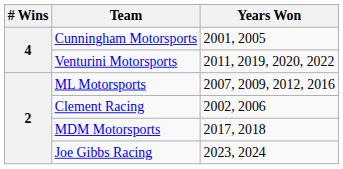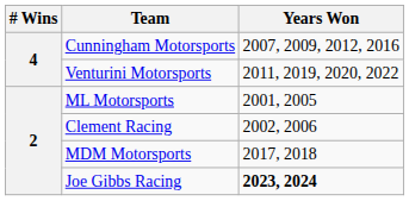Cunningham Motorsports | Years Won: 2001, 2005 -> 2007, 2009, 2012, 2016
ML Motorsports | Years Won: 2007, 2009, 2012, 2016 -> 2001, 2005
Joe Gibbs Racing | Years Won: normal -> bold
